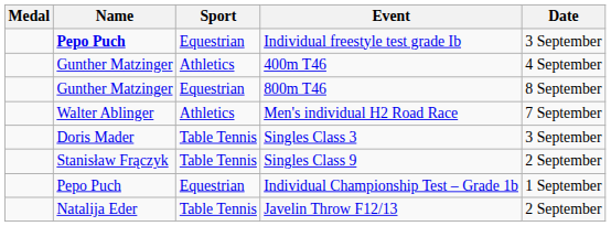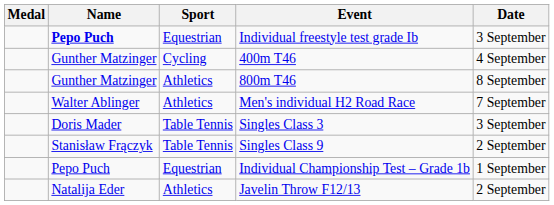400m T46 | Sport: Athletics -> Cycling
800m T46 | Sport: Equestrian -> Athletics
Javelin Throw F12/13 | Sport: Table Tennis -> Athletics
